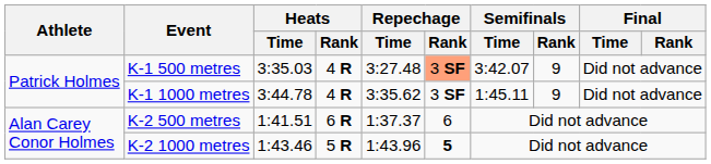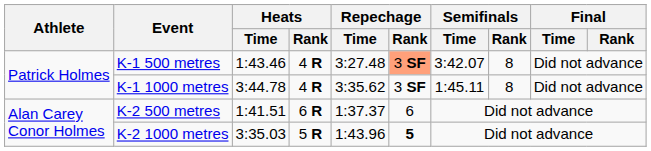K-1 500 metres | Heats / Time: 3:35.03 -> 1:43.46
K-1 500 metres | Semifinals / Rank: 9 -> 8
K-1 1000 metres | Semifinals / Rank: 9 -> 8
K-2 1000 metres | Heats / Time: 1:43.46 -> 3:35.03
